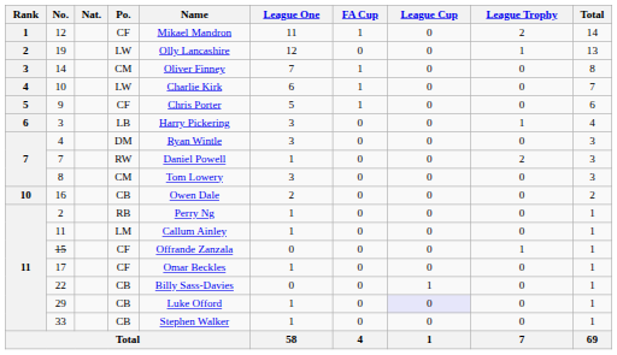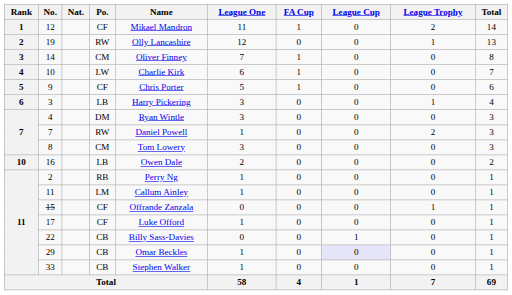19 | Po.: LW -> RW
16 | Po.: CB -> LB
17 | Name: Omar Beckles -> Luke Offord
29 | Name: Luke Offord -> Omar Beckles
